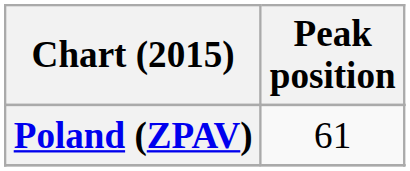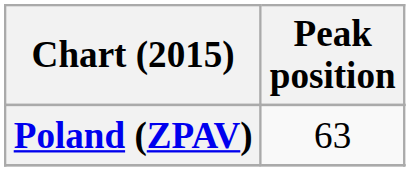Poland (ZPAV) | Peak position: 61 -> 63
